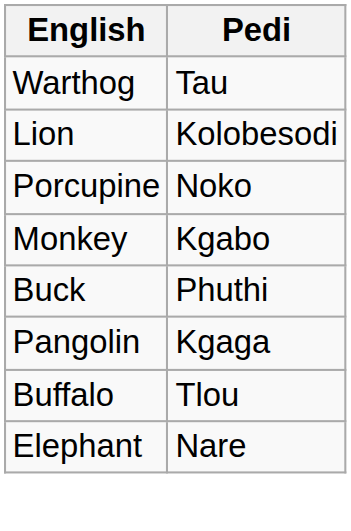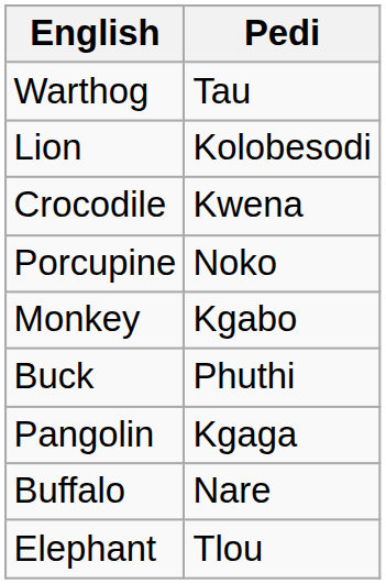+ row: Crocodile | Kwena
Buffalo | Pedi: Tlou -> Nare
Elephant | Pedi: Nare -> Tlou
